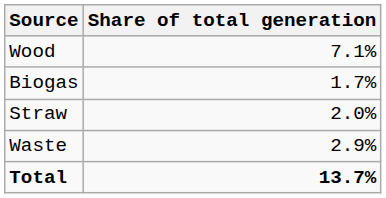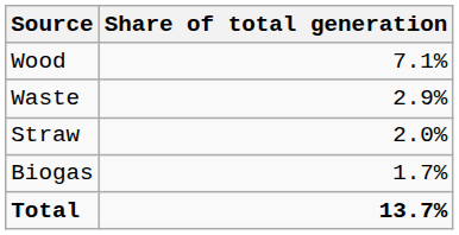rows swapped: Waste <-> Biogas
